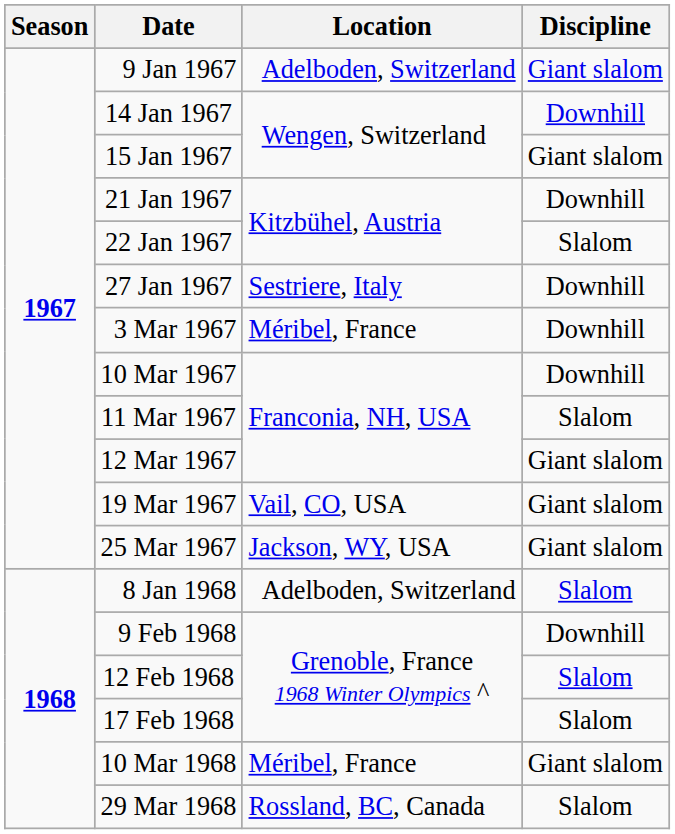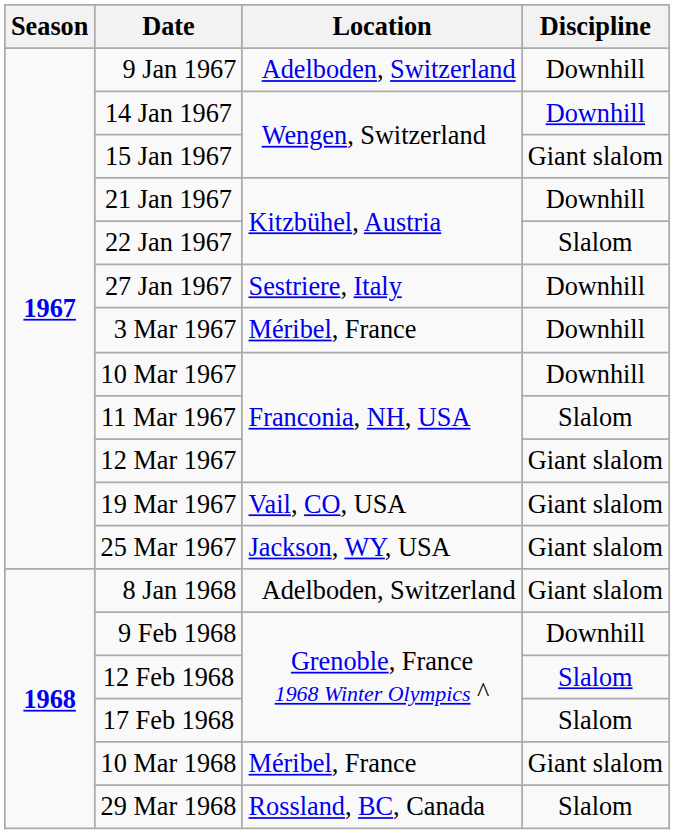9 Jan 1967 | Discipline: Giant slalom -> Downhill
8 Jan 1968 | Discipline: Slalom -> Giant slalom
